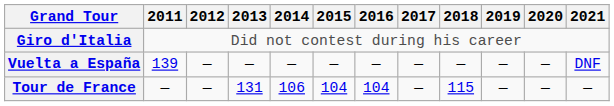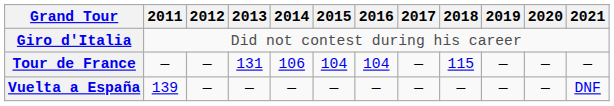rows swapped: Tour de France <-> Vuelta a España
